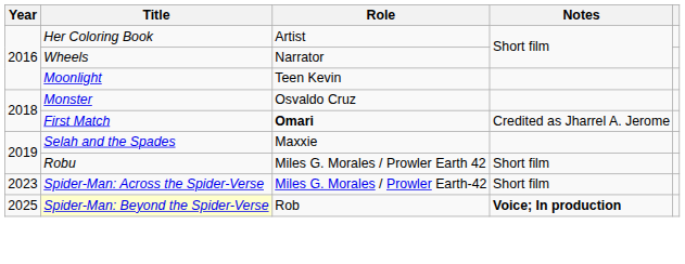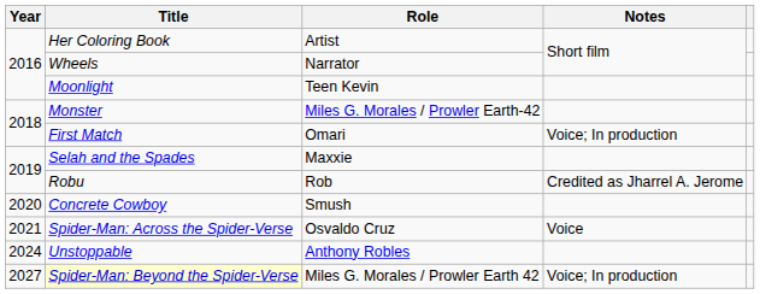Monster | Role: Osvaldo Cruz -> Miles G. Morales / Prowler Earth-42
First Match | Role: bold -> normal
First Match | Notes: Credited as Jharrel A. Jerome -> Voice; In production
Robu | Role: Miles G. Morales / Prowler Earth 42 -> Rob
Robu | Notes: Short film -> Credited as Jharrel A. Jerome
+ row: 2020 | Concrete Cowboy | Smush
Spider-Man: Across the Spider-Verse | Year: 2023 -> 2021
Spider-Man: Across the Spider-Verse | Role: Miles G. Morales / Prowler Earth-42 -> Osvaldo Cruz
Spider-Man: Across the Spider-Verse | Notes: Short film -> Voice
+ row: 2024 | Unstoppable | Anthony Robles
Spider-Man: Beyond the Spider-Verse | Year: 2025 -> 2027
Spider-Man: Beyond the Spider-Verse | Role: Rob -> Miles G. Morales / Prowler Earth 42
Spider-Man: Beyond the Spider-Verse | Notes: bold -> normal
